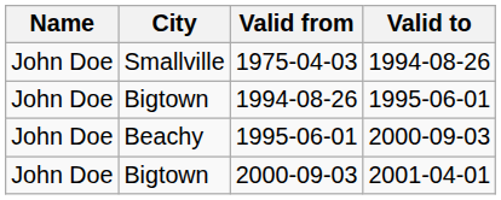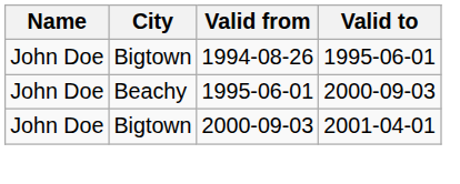- row: John Doe | Smallville | 1975-04-03 | 1994-08-26
